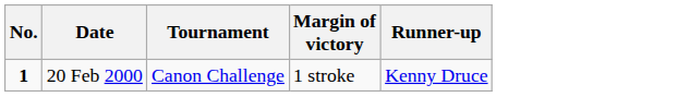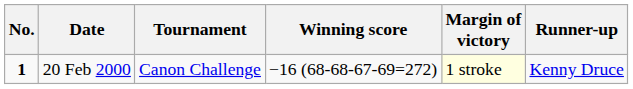+ column: Winning score | −16 (68-68-67-69=272)
20 Feb 2000 | Margin of victory: no background -> lightyellow background
